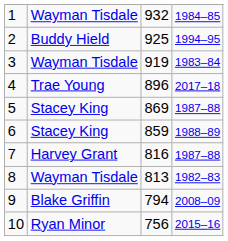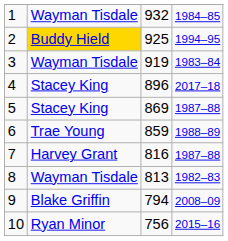2 | column 2: no background -> gold background
4 | column 2: Trae Young -> Stacey King
6 | column 2: Stacey King -> Trae Young
